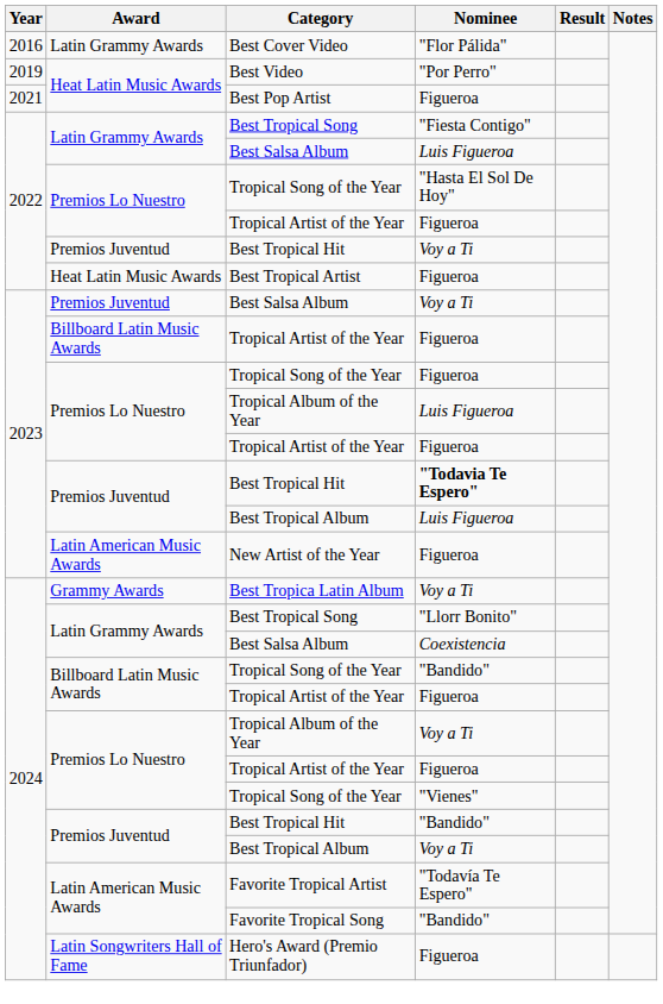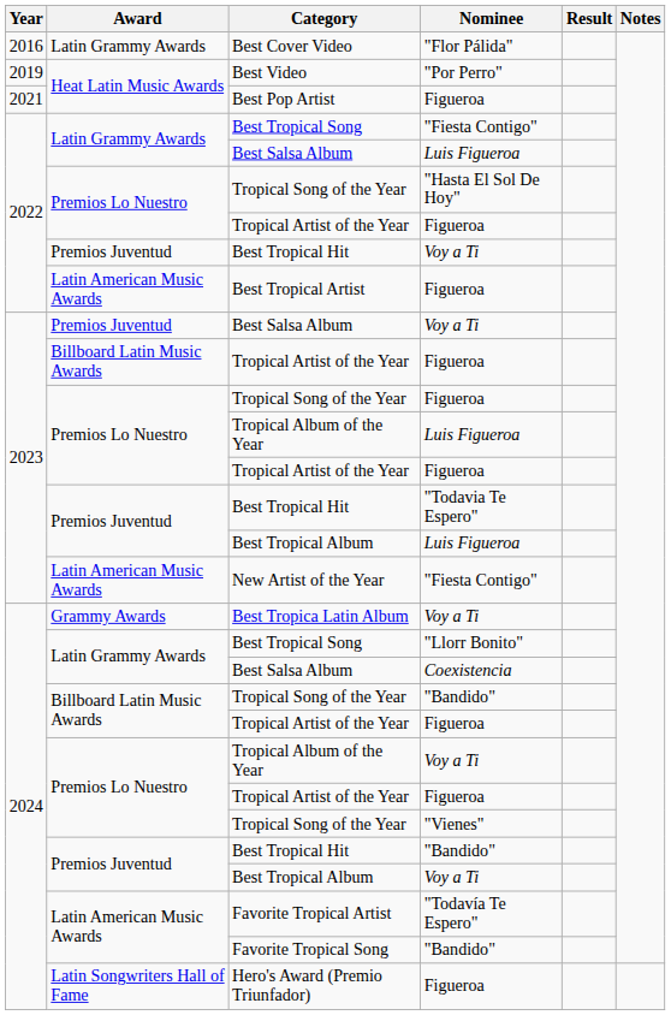Best Tropical Artist | Award: Heat Latin Music Awards -> Latin American Music Awards
2023 / Best Tropical Hit | Nominee: bold -> normal
New Artist of the Year | Nominee: Figueroa -> "Fiesta Contigo"
